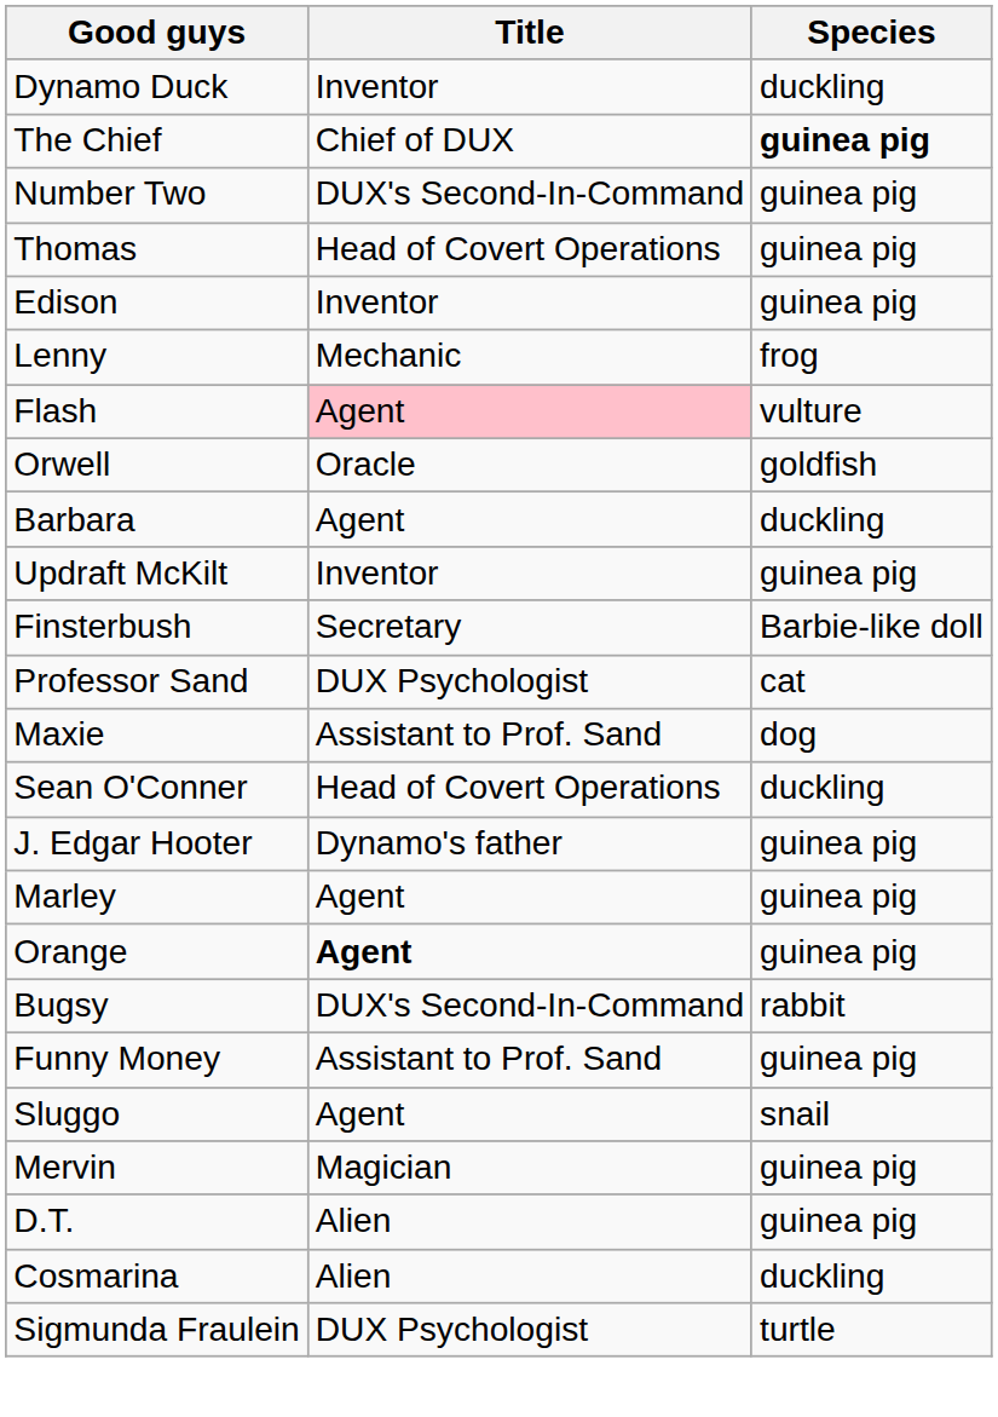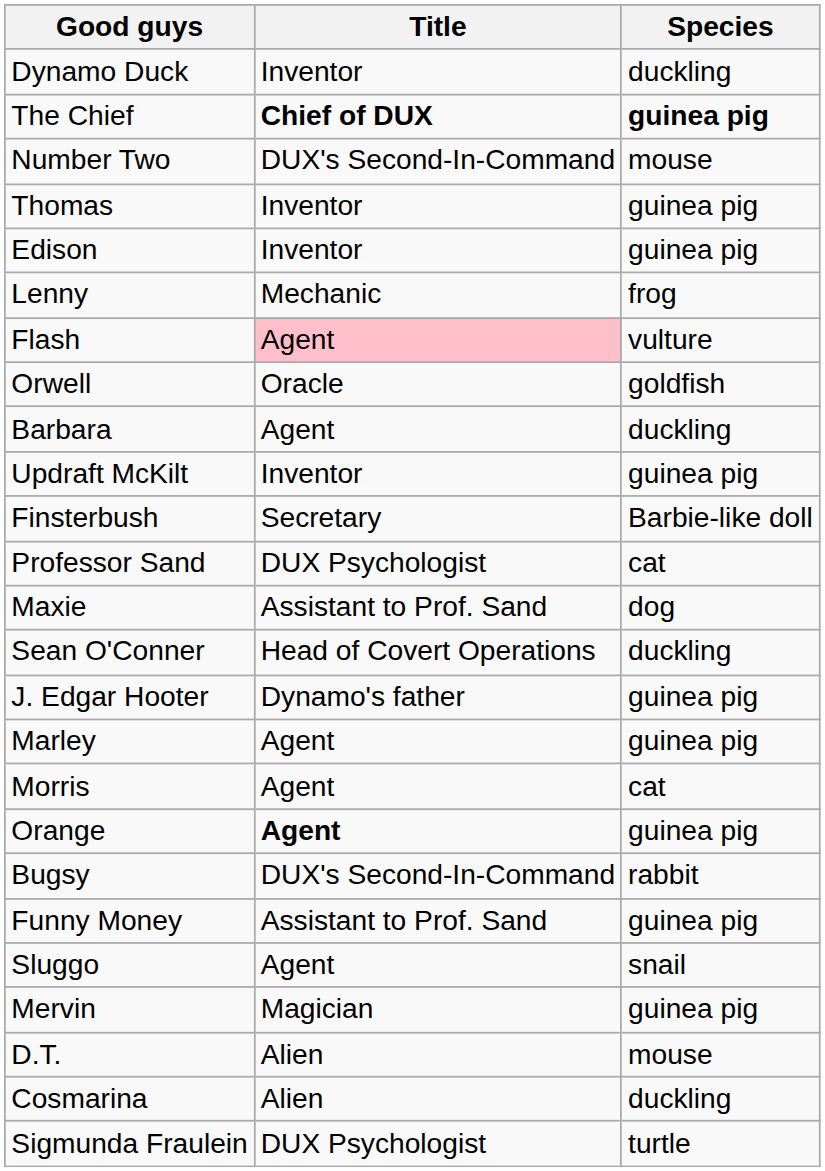The Chief | Title: normal -> bold
Number Two | Species: guinea pig -> mouse
Thomas | Title: Head of Covert Operations -> Inventor
+ row: Morris | Agent | cat
D.T. | Species: guinea pig -> mouse
